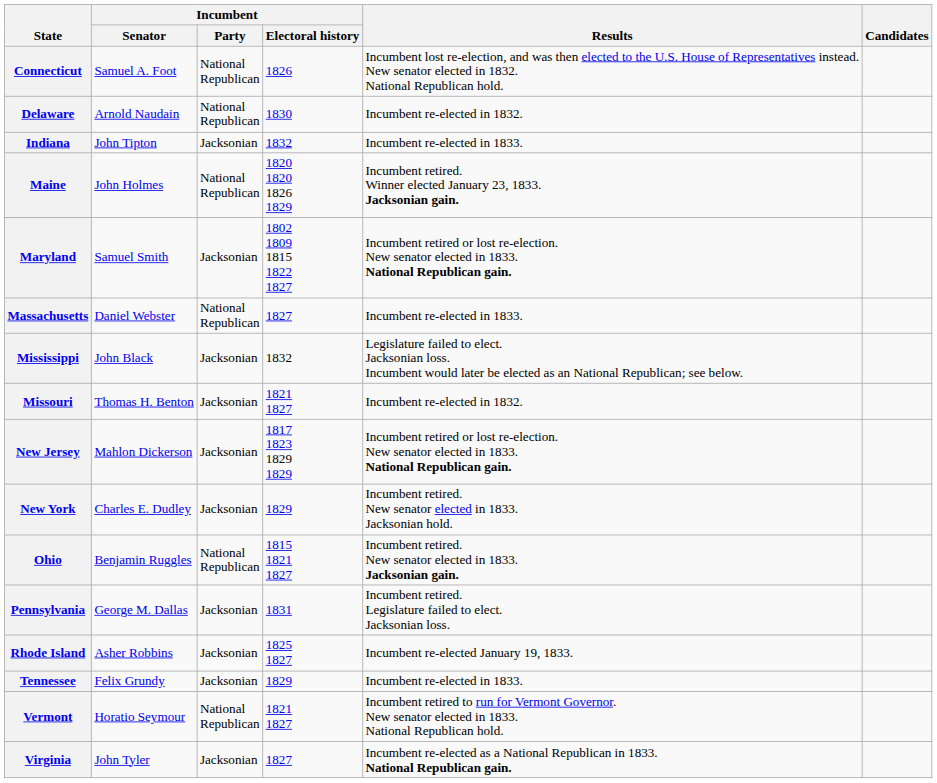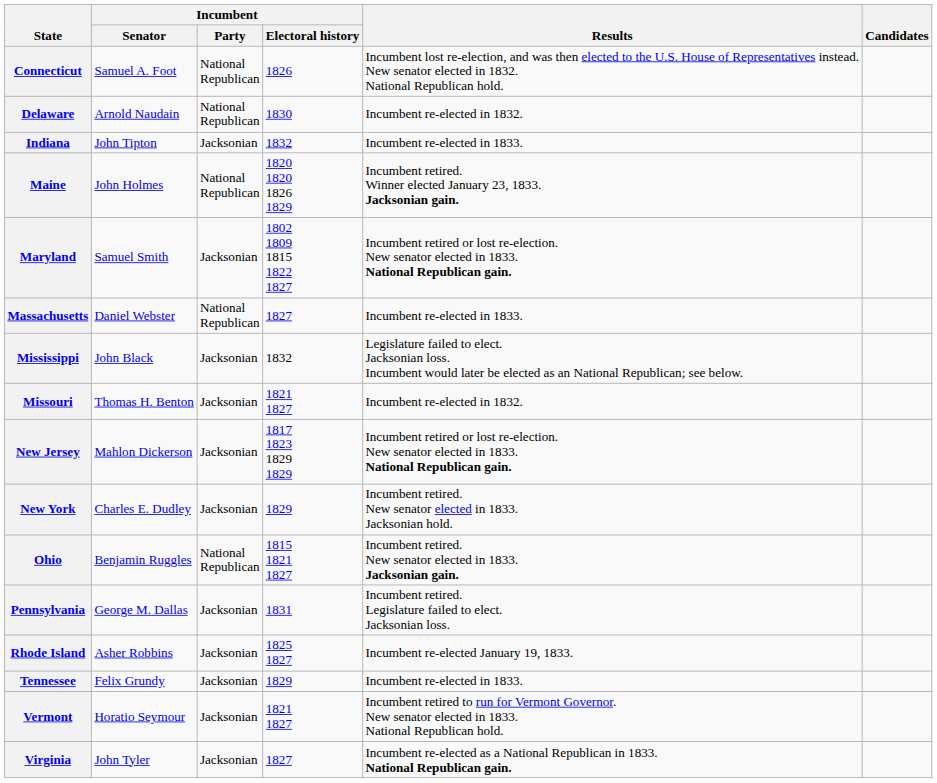Vermont | Incumbent / Party: National Republican -> Jacksonian
